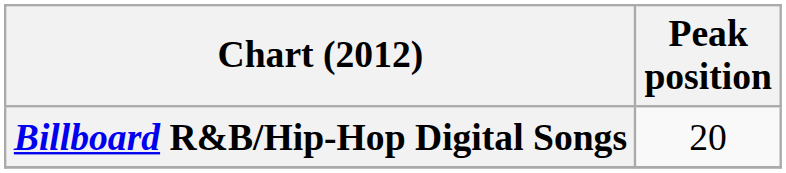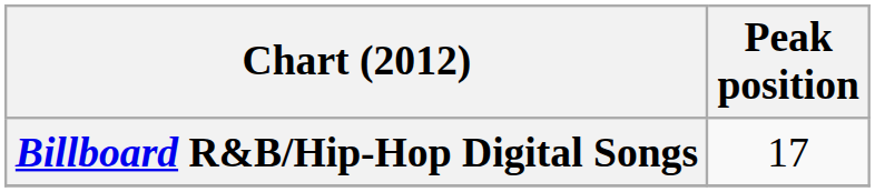Billboard R&B/Hip-Hop Digital Songs | Peak position: 20 -> 17
